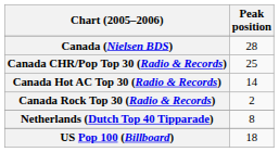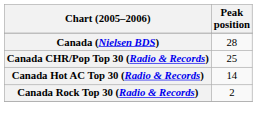- row: Netherlands (Dutch Top 40 Tipparade) | 8
- row: US Pop 100 (Billboard) | 18
